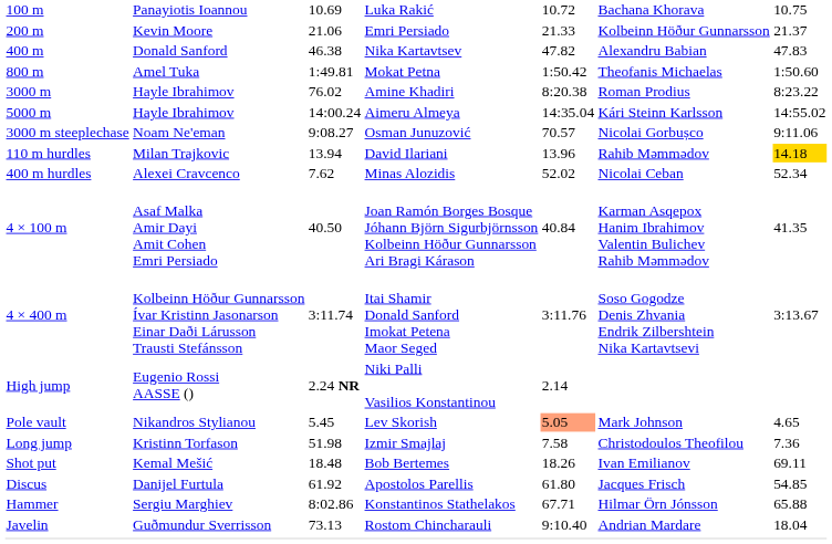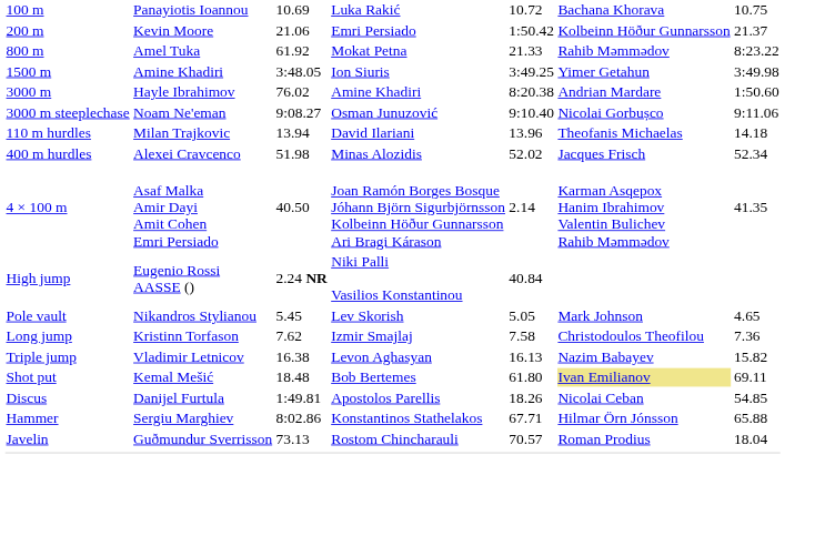200 m | column 5: 21.33 -> 1:50.42
- row: 400 m | Donald Sanford | 46.38 | Nika Kartavtsev | 47.82 | Alexandru Babian | 47.83
800 m | column 3: 1:49.81 -> 61.92
800 m | column 5: 1:50.42 -> 21.33
800 m | column 6: Theofanis Michaelas -> Rahib Məmmədov
800 m | column 7: 1:50.60 -> 8:23.22
+ row: 1500 m | Amine Khadiri | 3:48.05 | Ion Siuris | 3:49.25 | Yimer Getahun | 3:49.98
3000 m | column 6: Roman Prodius -> Andrian Mardare
3000 m | column 7: 8:23.22 -> 1:50.60
- row: 5000 m | Hayle Ibrahimov | 14:00.24 | Aimeru Almeya | 14:35.04 | Kári Steinn Karlsson | 14:55.02
3000 m steeplechase | column 5: 70.57 -> 9:10.40
110 m hurdles | column 6: Rahib Məmmədov -> Theofanis Michaelas
110 m hurdles | column 7: gold background -> no background
400 m hurdles | column 3: 7.62 -> 51.98
400 m hurdles | column 6: Nicolai Ceban -> Jacques Frisch
4 × 100 m | column 5: 40.84 -> 2.14
- row: 4 × 400 m | Kolbeinn Höður Gunnarsson Ívar Kristinn Jasonarson Einar Daði Lárusson Trausti Stefánsson | 3:11.74 | Itai Shamir Donald Sanford Imokat Petena Maor Seged | 3:11.76 | Soso Gogodze Denis Zhvania Endrik Zilbershtein Nika Kartavtsevi | 3:13.67
High jump | column 5: 2.14 -> 40.84
Pole vault | column 5: lightsalmon background -> no background
Long jump | column 3: 51.98 -> 7.62
+ row: Triple jump | Vladimir Letnicov | 16.38 | Levon Aghasyan | 16.13 | Nazim Babayev | 15.82
Shot put | column 5: 18.26 -> 61.80
Shot put | column 6: no background -> khaki background
Discus | column 3: 61.92 -> 1:49.81
Discus | column 5: 61.80 -> 18.26
Discus | column 6: Jacques Frisch -> Nicolai Ceban
Javelin | column 5: 9:10.40 -> 70.57
Javelin | column 6: Andrian Mardare -> Roman Prodius
